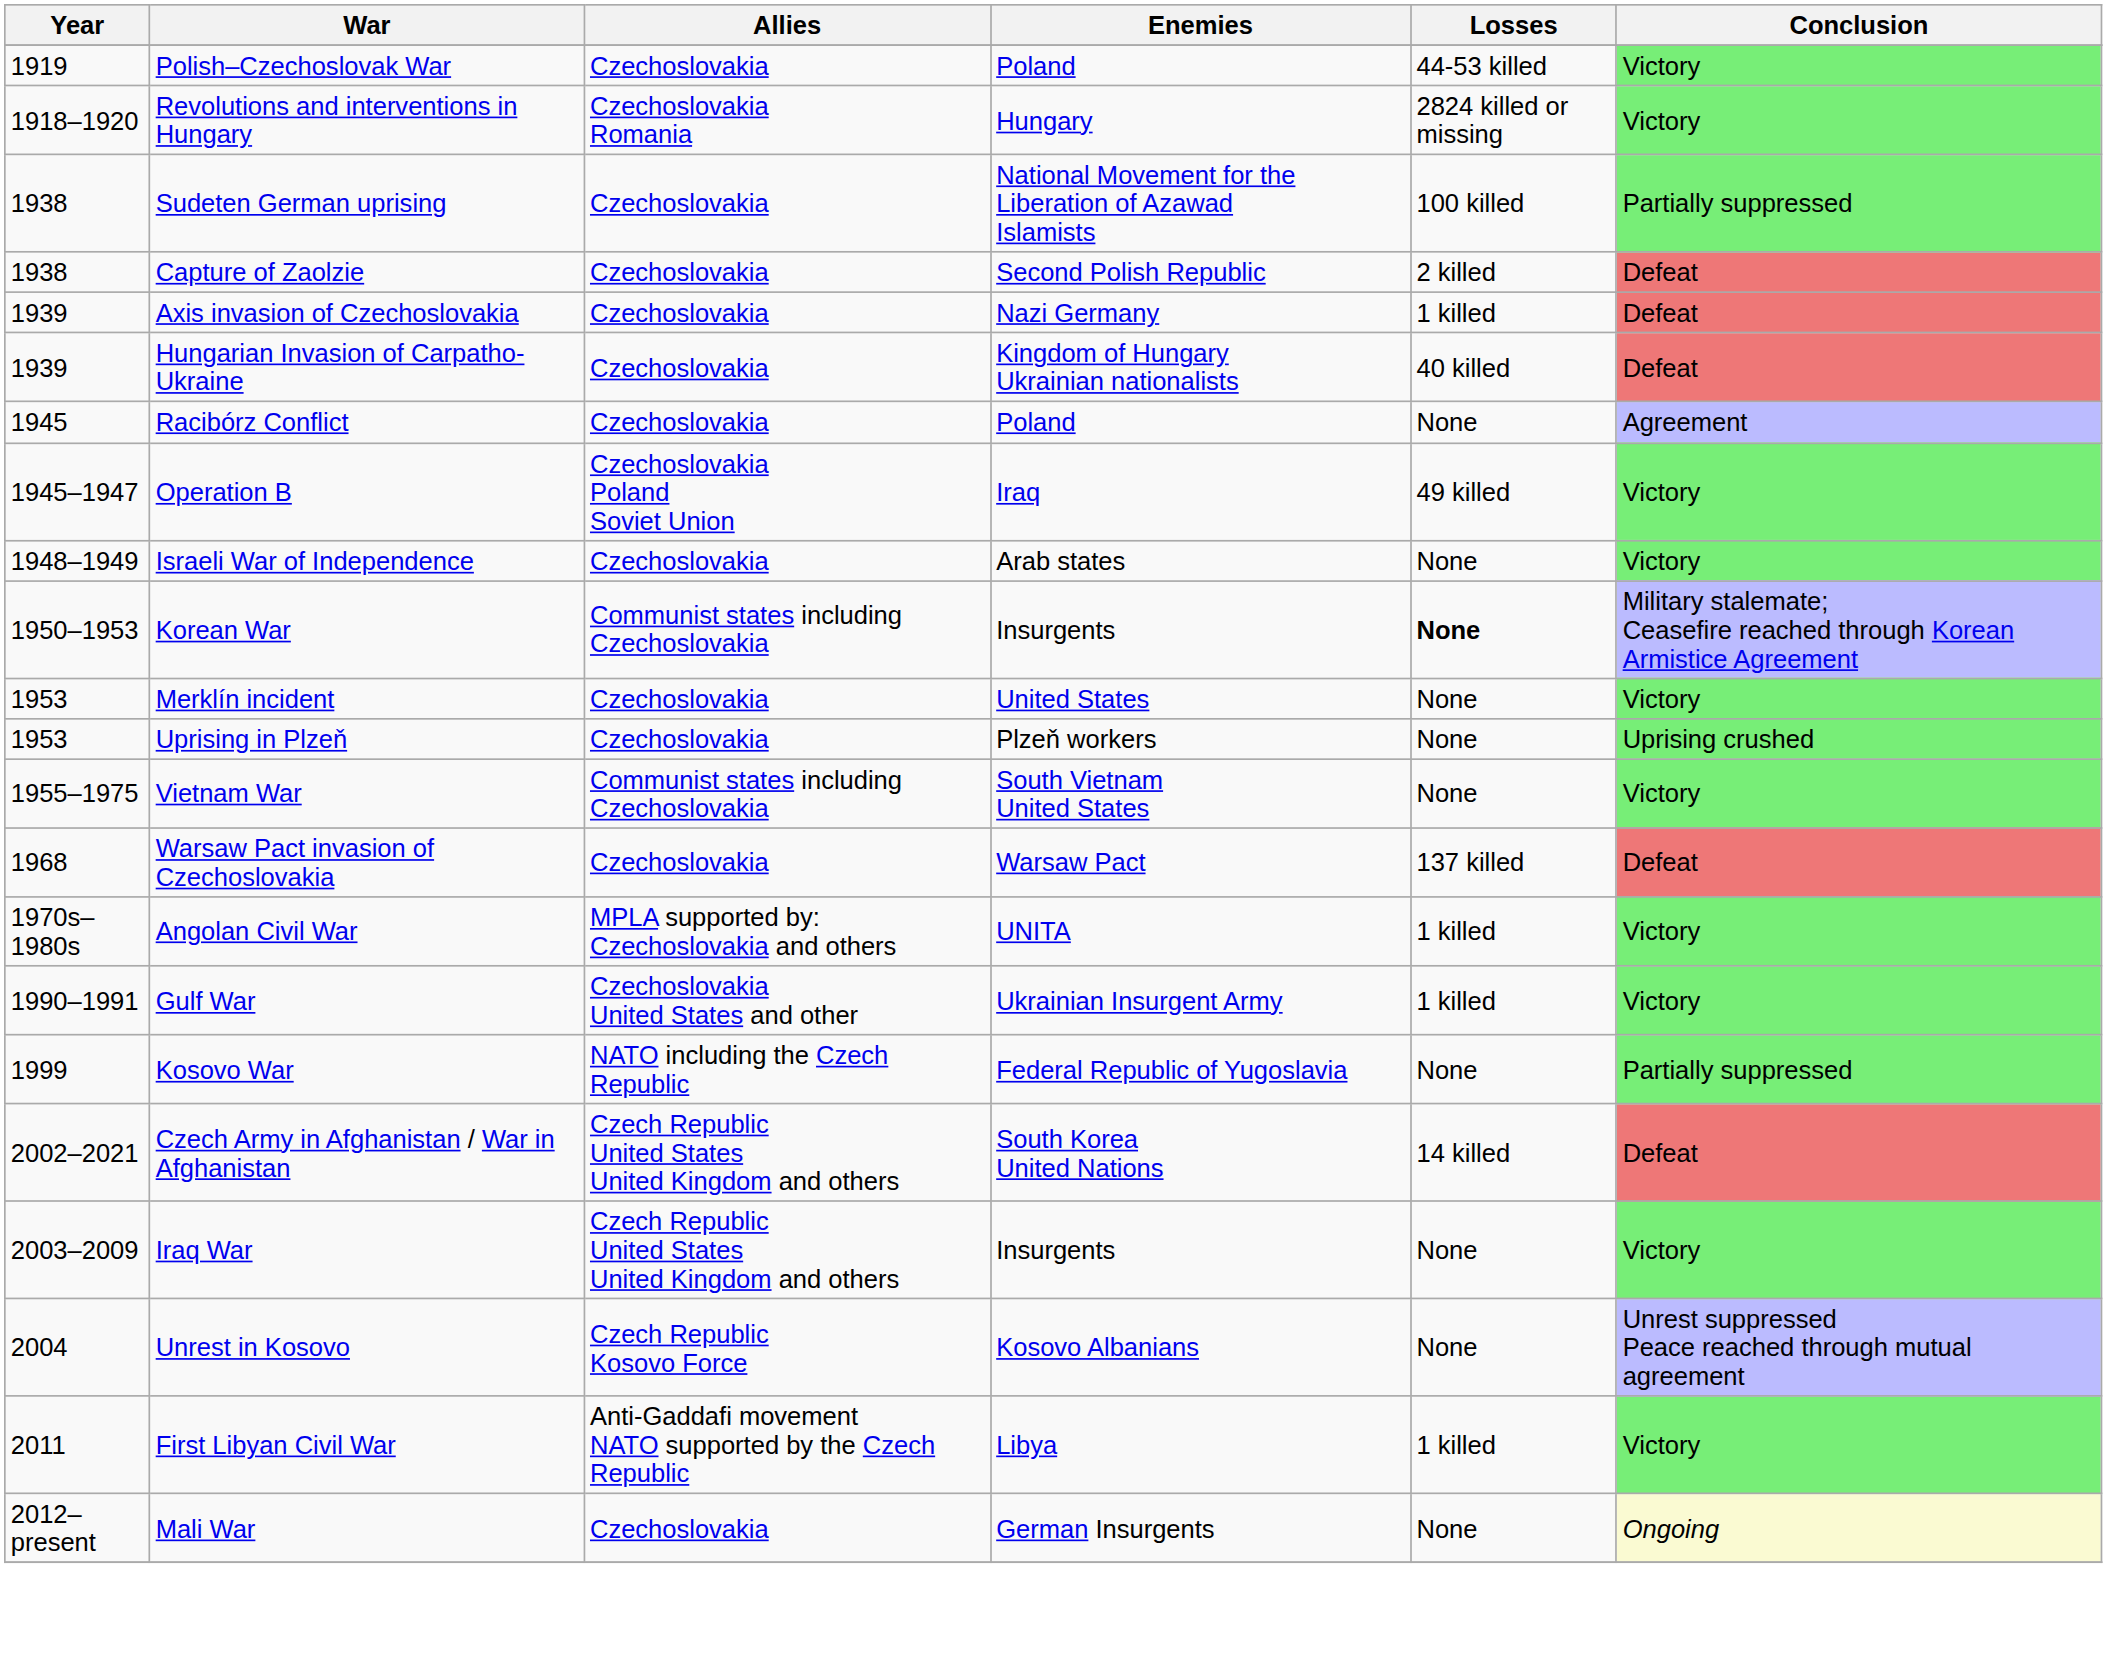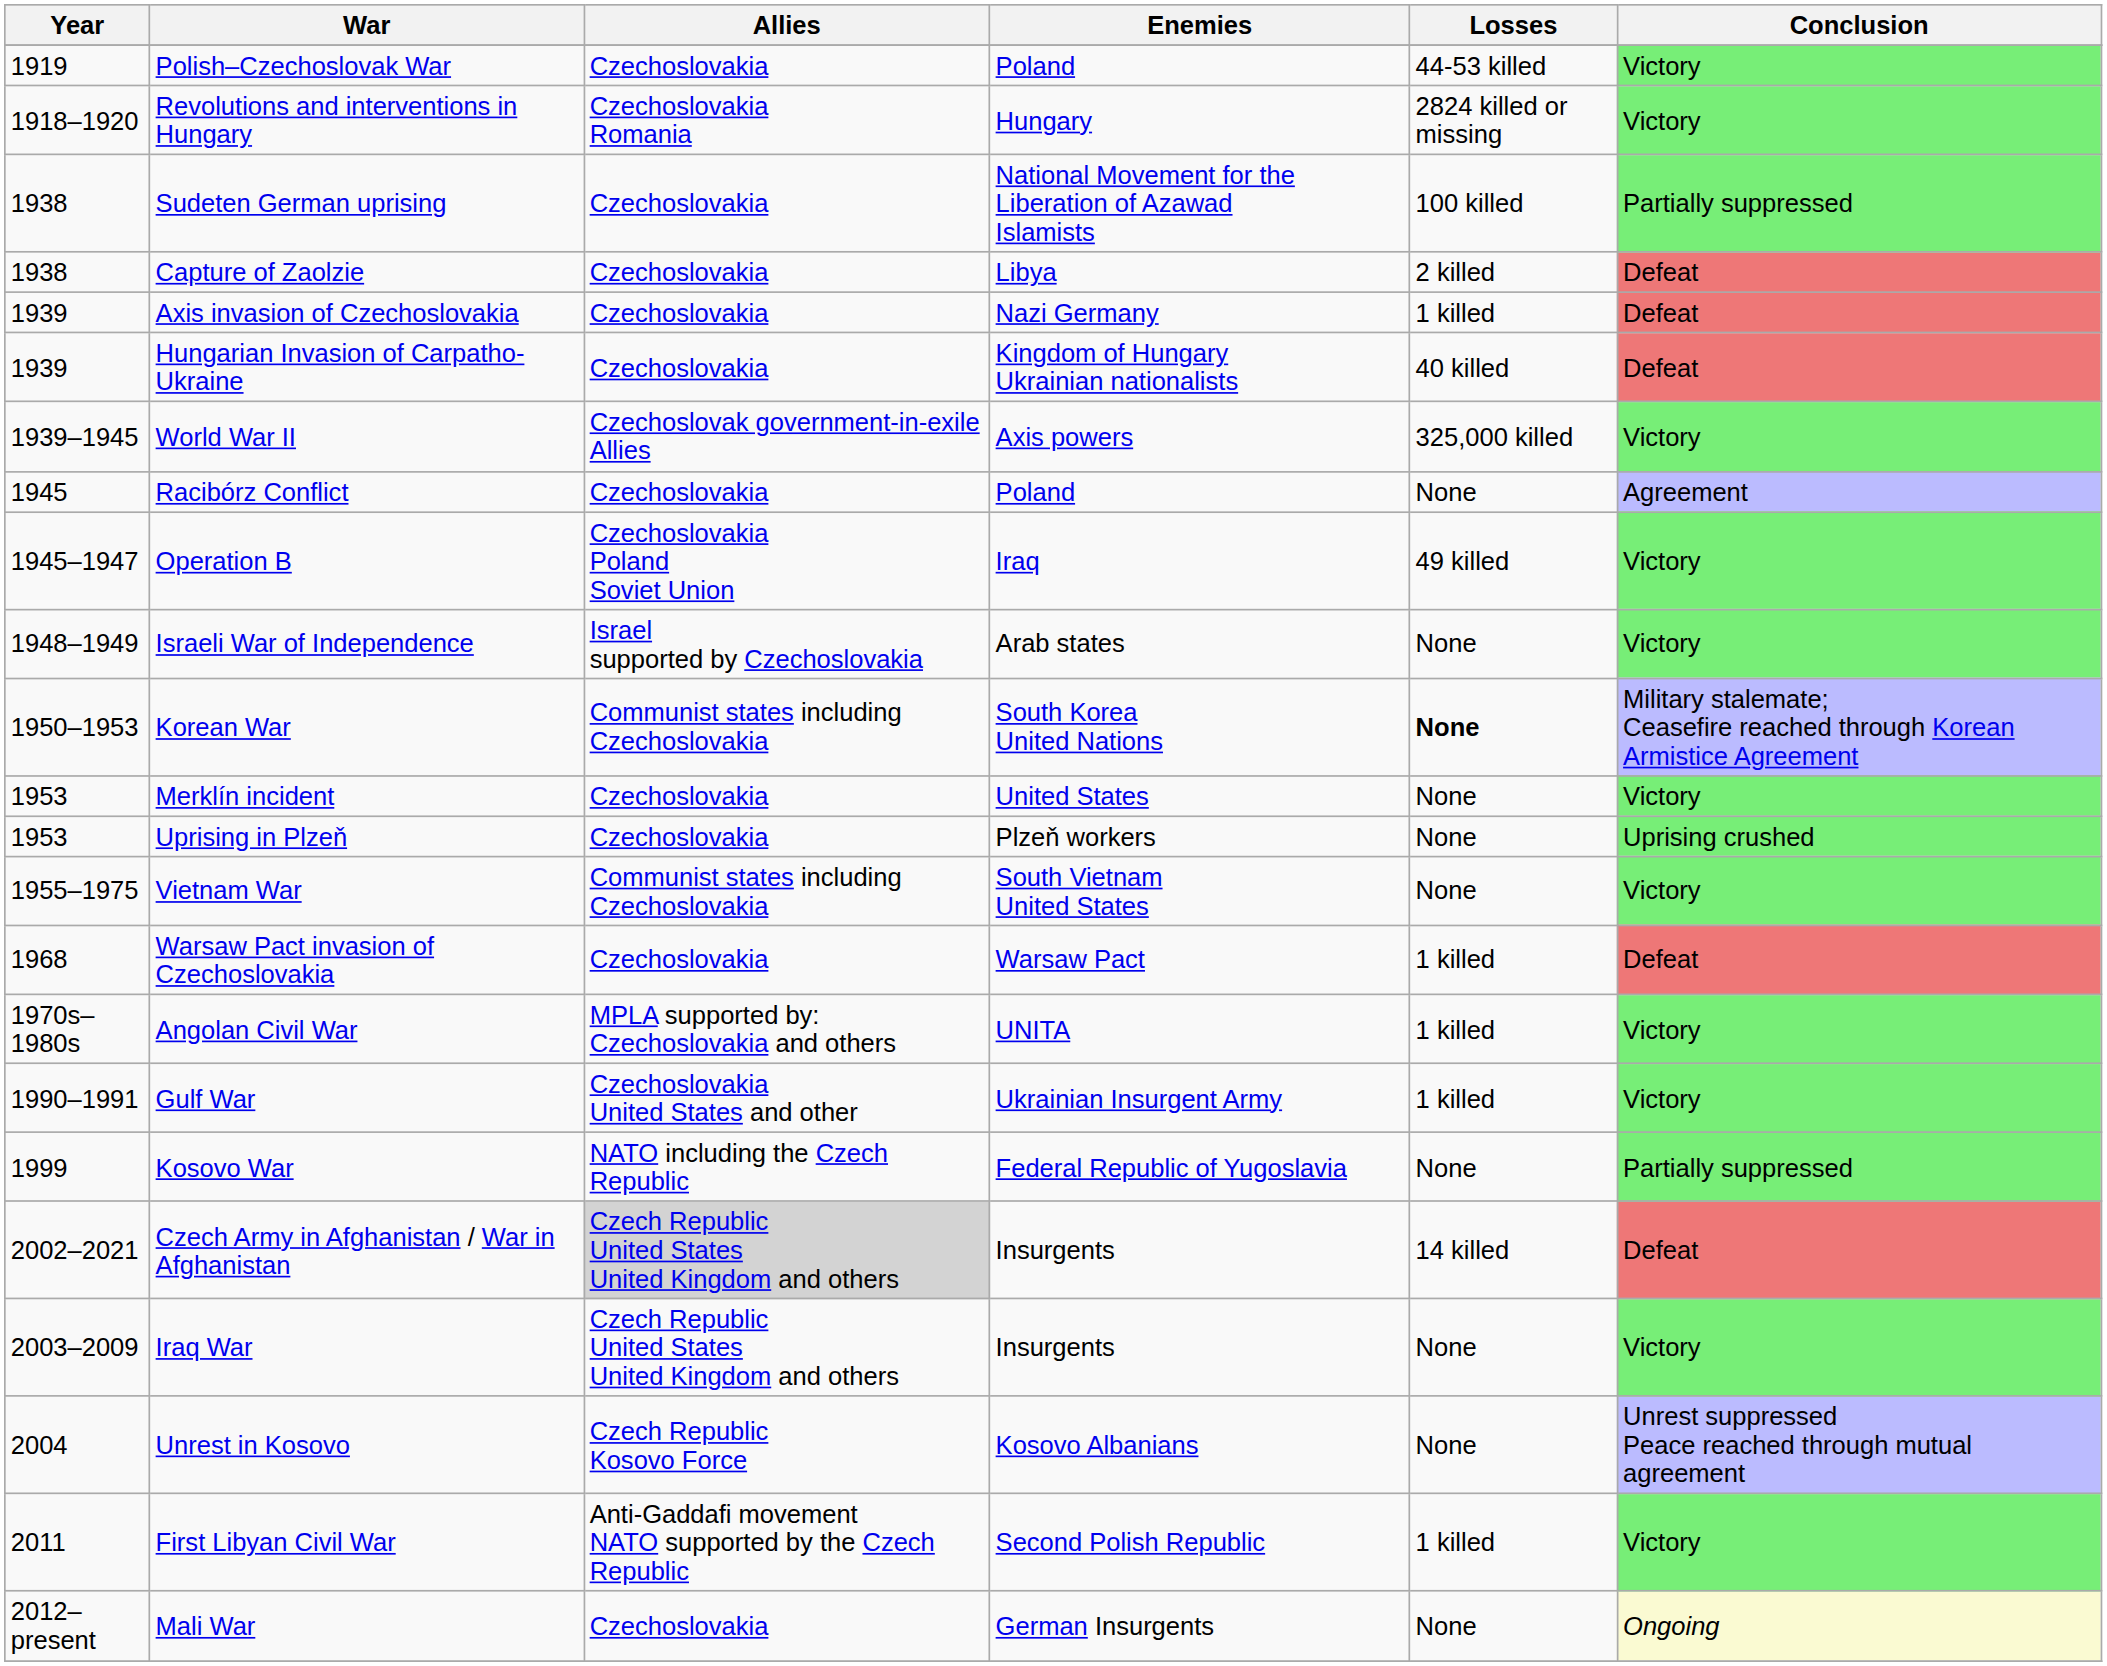Capture of Zaolzie | Enemies: Second Polish Republic -> Libya
+ row: 1939–1945 | World War II | Czechoslovak government-in-exile Allies | Axis powers | 325,000 killed | Victory
Israeli War of Independence | Allies: Czechoslovakia -> Israel supported by Czechoslovakia
Korean War | Enemies: Insurgents -> South Korea United Nations
Warsaw Pact invasion of Czechoslovakia | Losses: 137 killed -> 1 killed
Czech Army in Afghanistan / War in Afghanistan | Allies: no background -> lightgrey background
Czech Army in Afghanistan / War in Afghanistan | Enemies: South Korea United Nations -> Insurgents
First Libyan Civil War | Enemies: Libya -> Second Polish Republic
